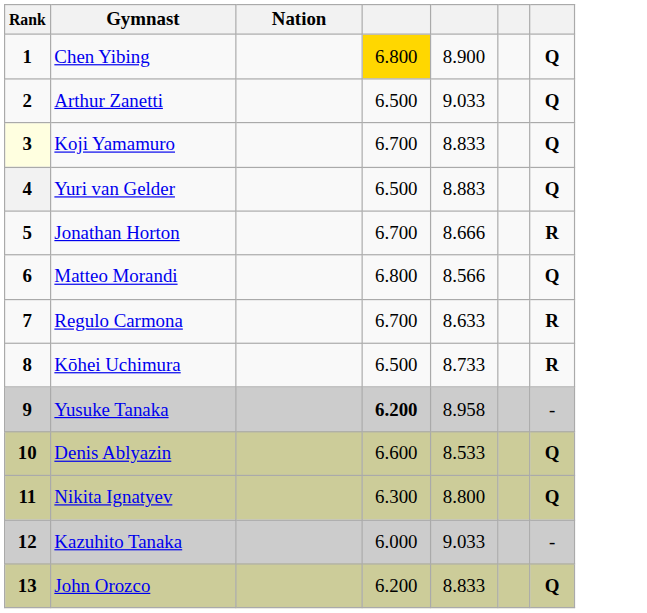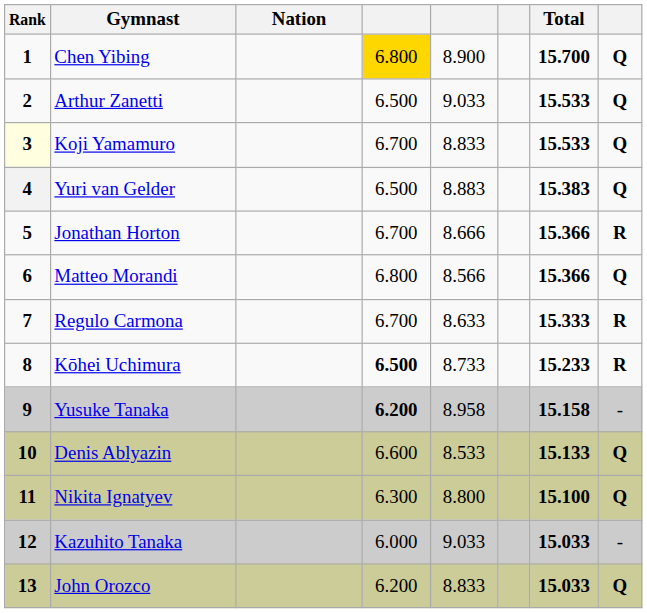+ column: Total | 15.700 | 15.533 | 15.533 | 15.383 | 15.366 | 15.366 | 15.333 | 15.233 | 15.158 | 15.133 | 15.100 | 15.033 | 15.033
Kōhei Uchimura | column 4: normal -> bold
